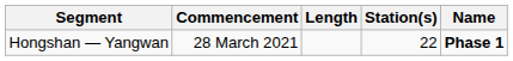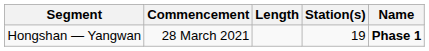Hongshan — Yangwan | Station(s): 22 -> 19
